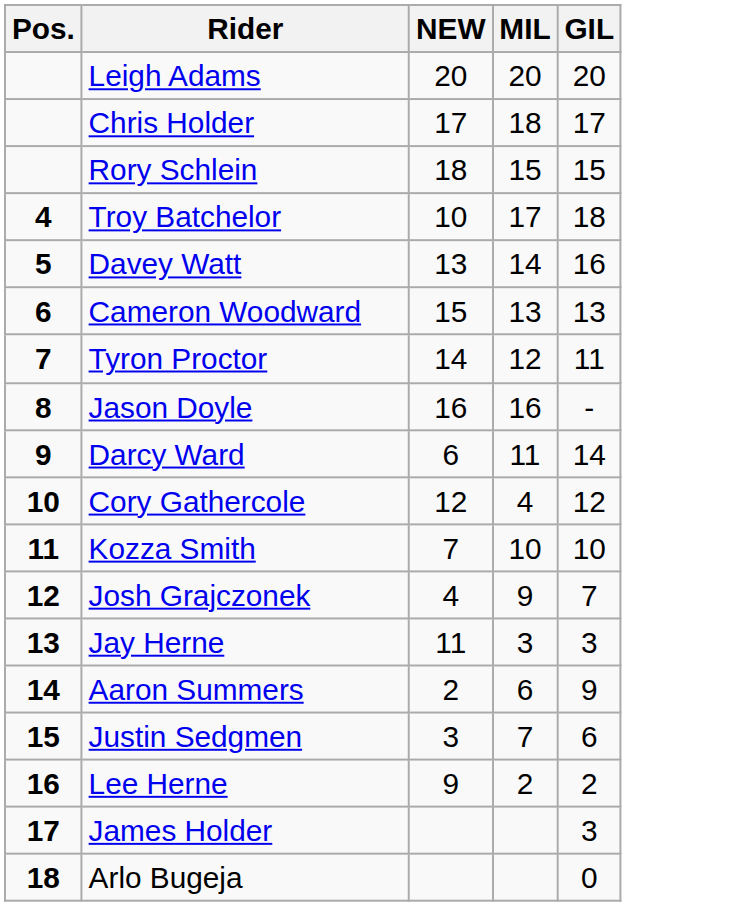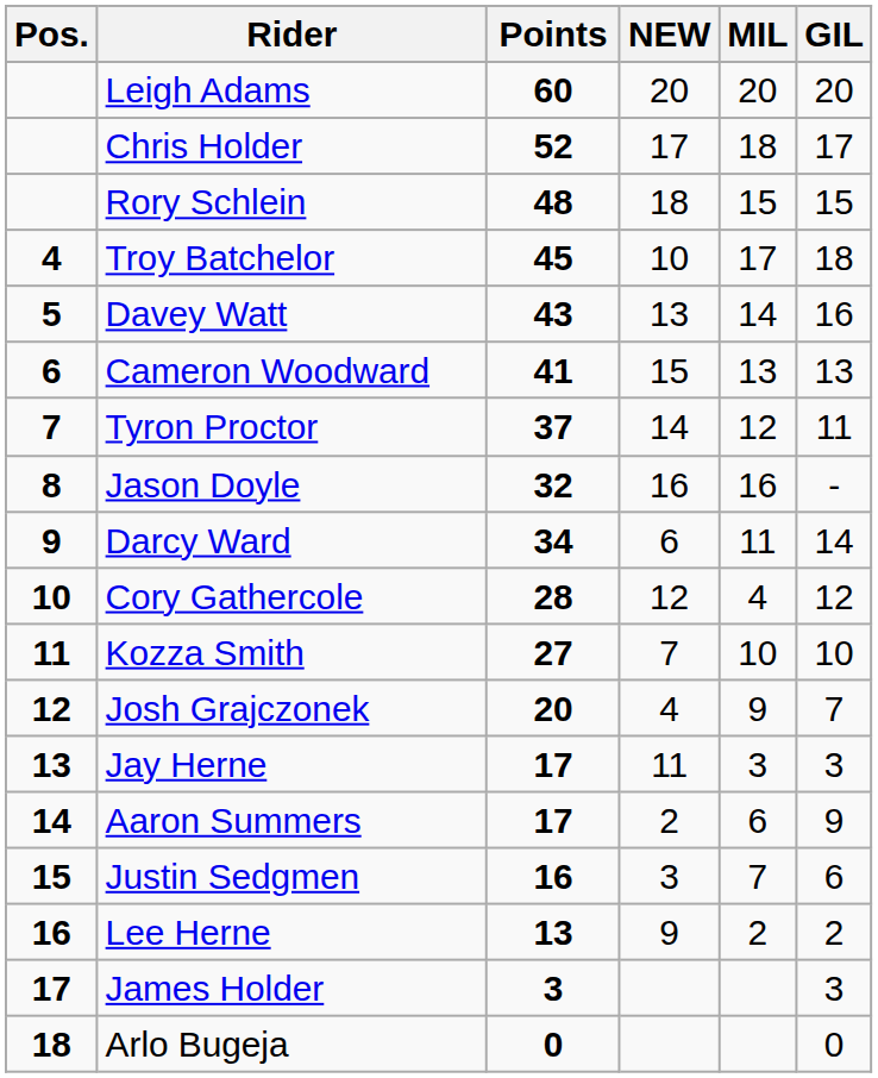+ column: Points | 60 | 52 | 48 | 45 | 43 | 41 | 37 | 32 | 34 | 28 | 27 | 20 | 17 | 17 | 16 | 13 | 3 | 0
